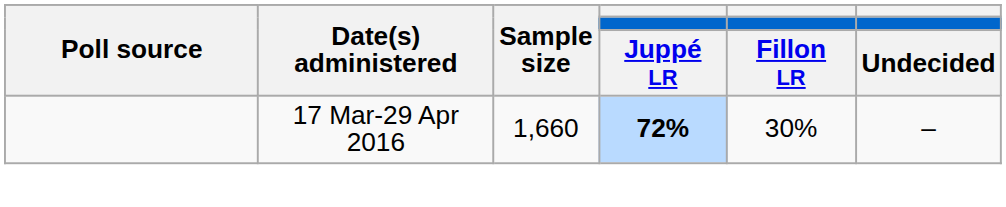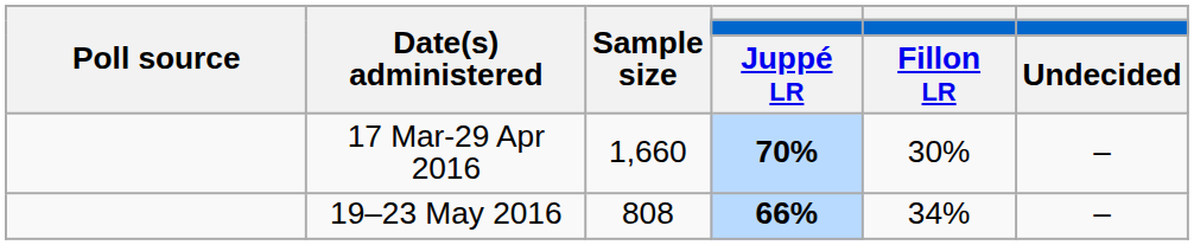17 Mar-29 Apr 2016 | column 4: 72% -> 70%
+ row: 19–23 May 2016 | 808 | 66% | 34% | –
